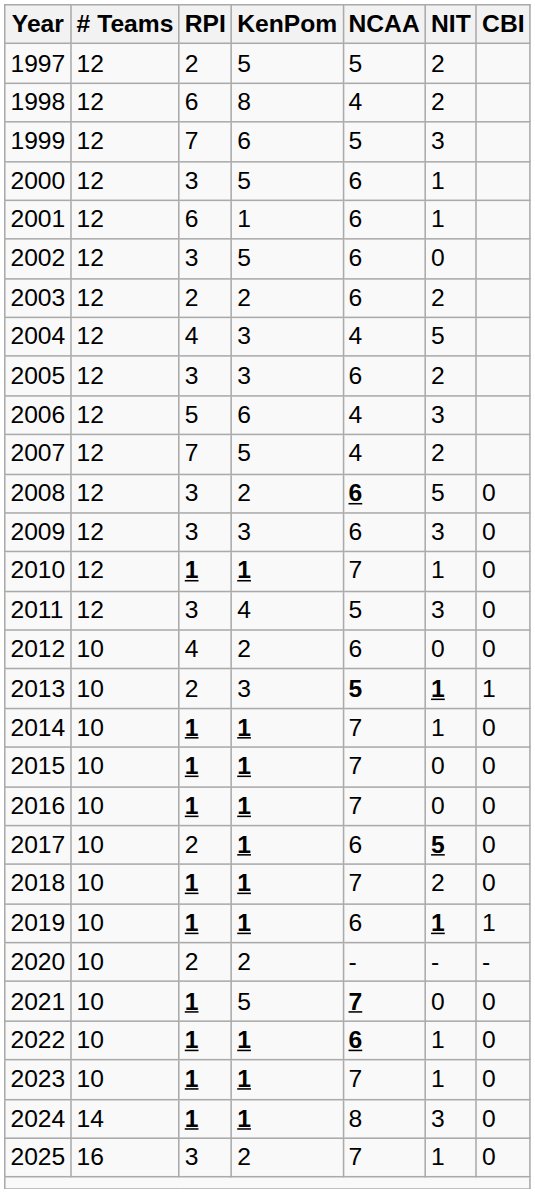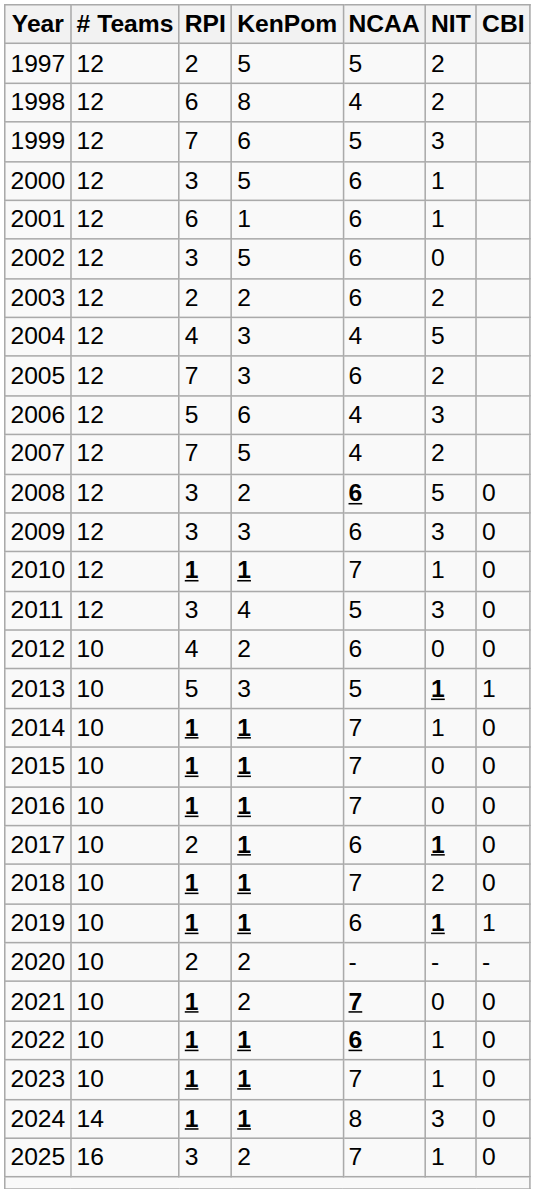2005 | RPI: 3 -> 7
2013 | RPI: 2 -> 5
2013 | NCAA: bold -> normal
2017 | NIT: 5 -> 1
2021 | KenPom: 5 -> 2
